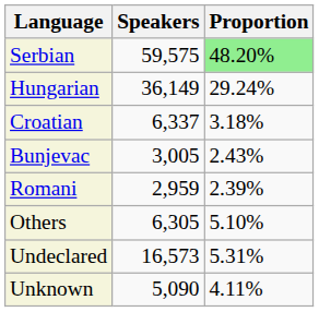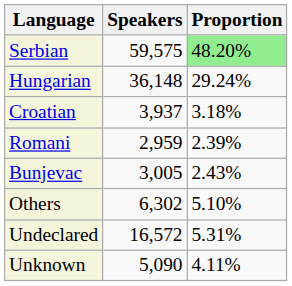Hungarian | Speakers: 36,149 -> 36,148
Croatian | Speakers: 6,337 -> 3,937
rows swapped: Bunjevac <-> Romani
Others | Speakers: 6,305 -> 6,302
Undeclared | Speakers: 16,573 -> 16,572
